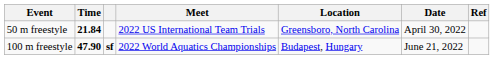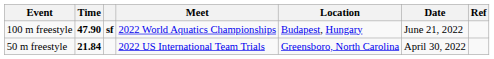rows swapped: 50 m freestyle <-> 100 m freestyle
